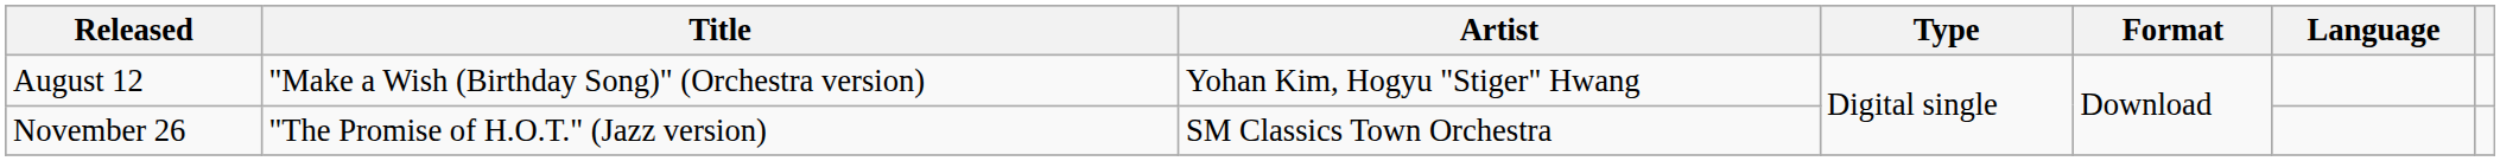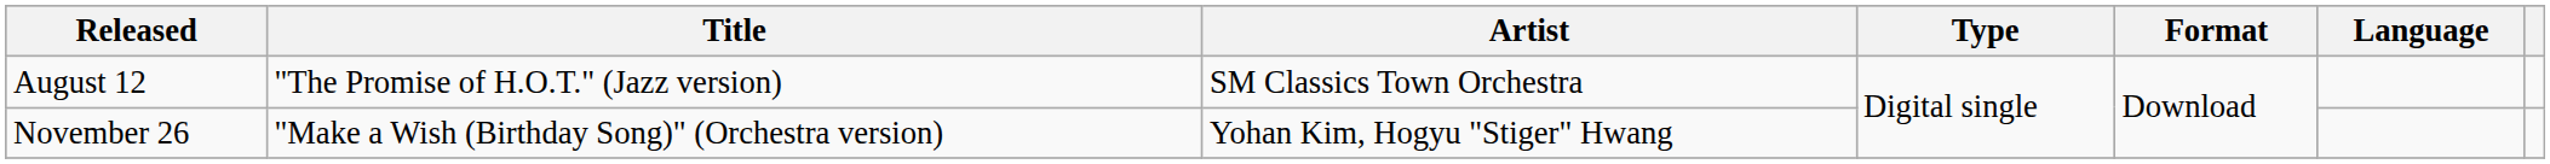August 12 | Title: "Make a Wish (Birthday Song)" (Orchestra version) -> "The Promise of H.O.T." (Jazz version)
August 12 | Artist: Yohan Kim, Hogyu "Stiger" Hwang -> SM Classics Town Orchestra
November 26 | Title: "The Promise of H.O.T." (Jazz version) -> "Make a Wish (Birthday Song)" (Orchestra version)
November 26 | Artist: SM Classics Town Orchestra -> Yohan Kim, Hogyu "Stiger" Hwang
